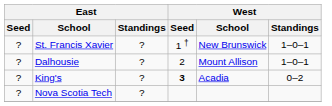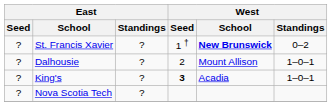St. Francis Xavier | West / School: normal -> bold
St. Francis Xavier | West / Standings: 1–0–1 -> 0–2
King's | West / Standings: 0–2 -> 1–0–1
